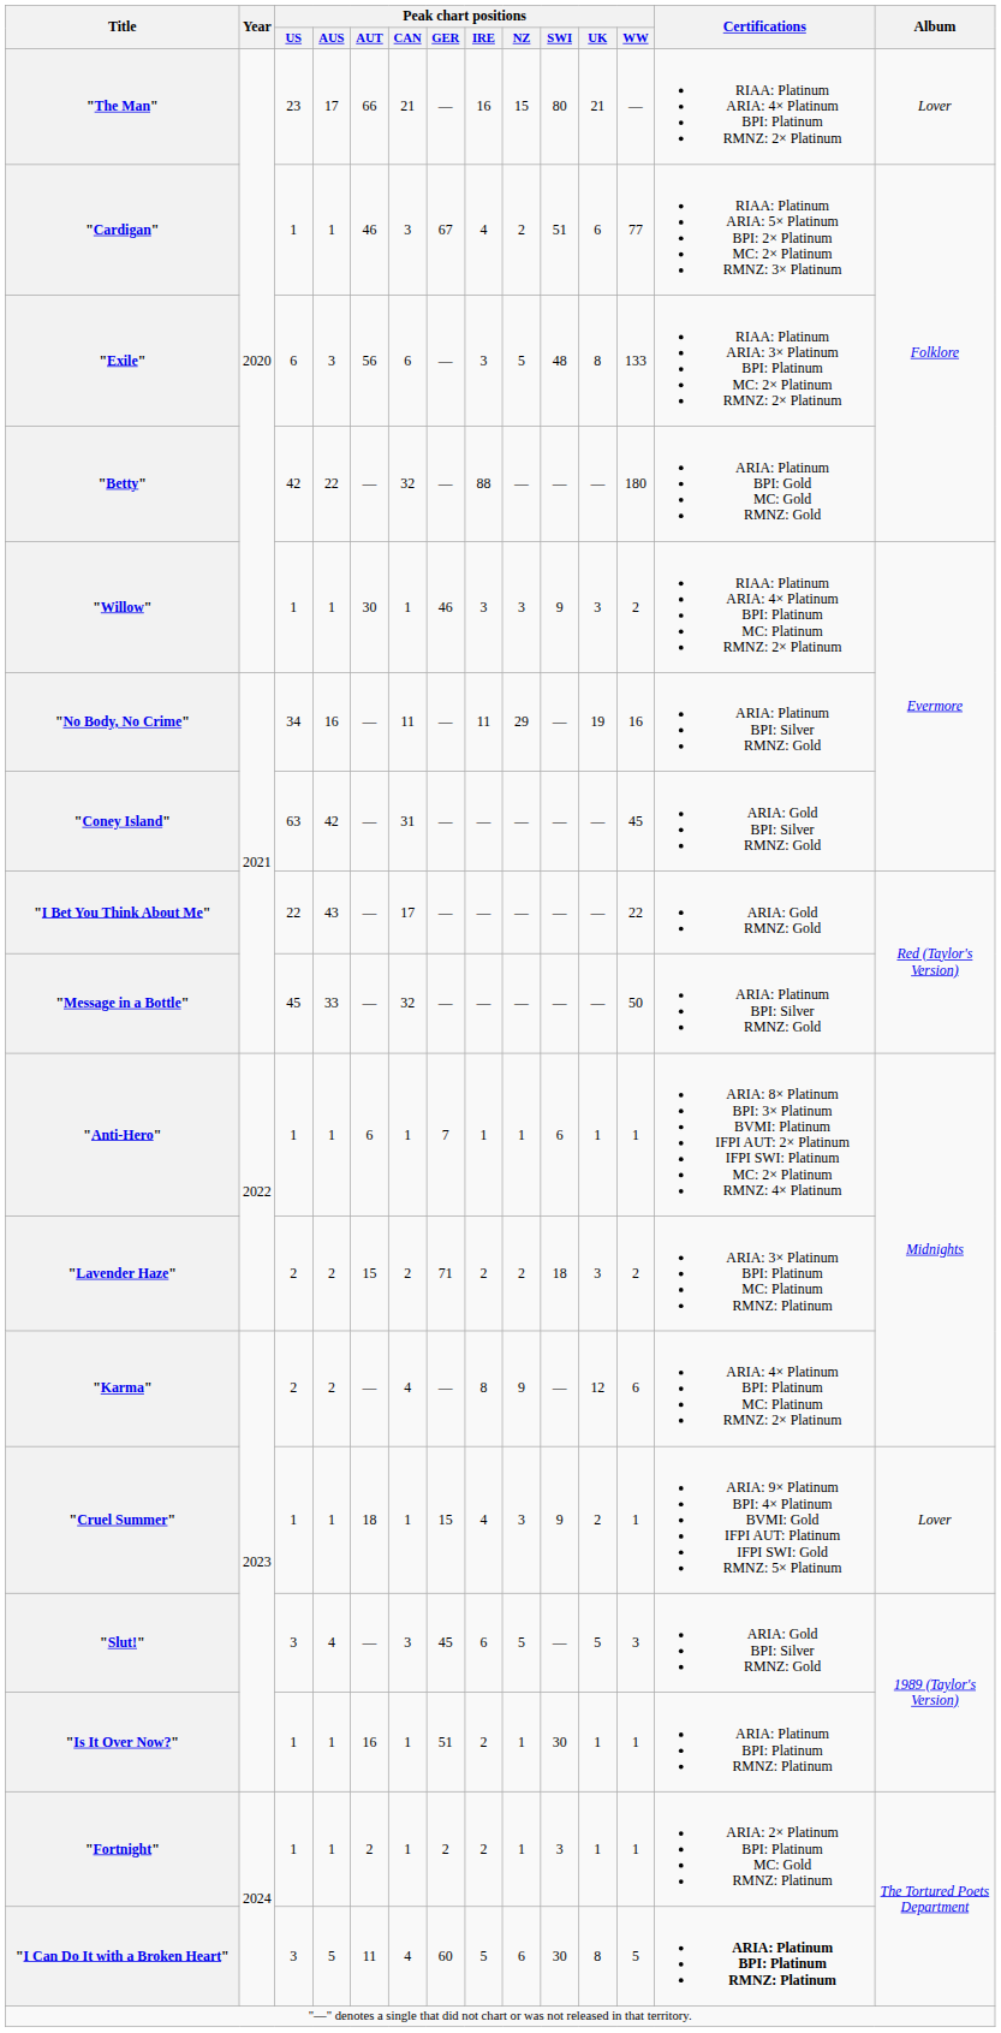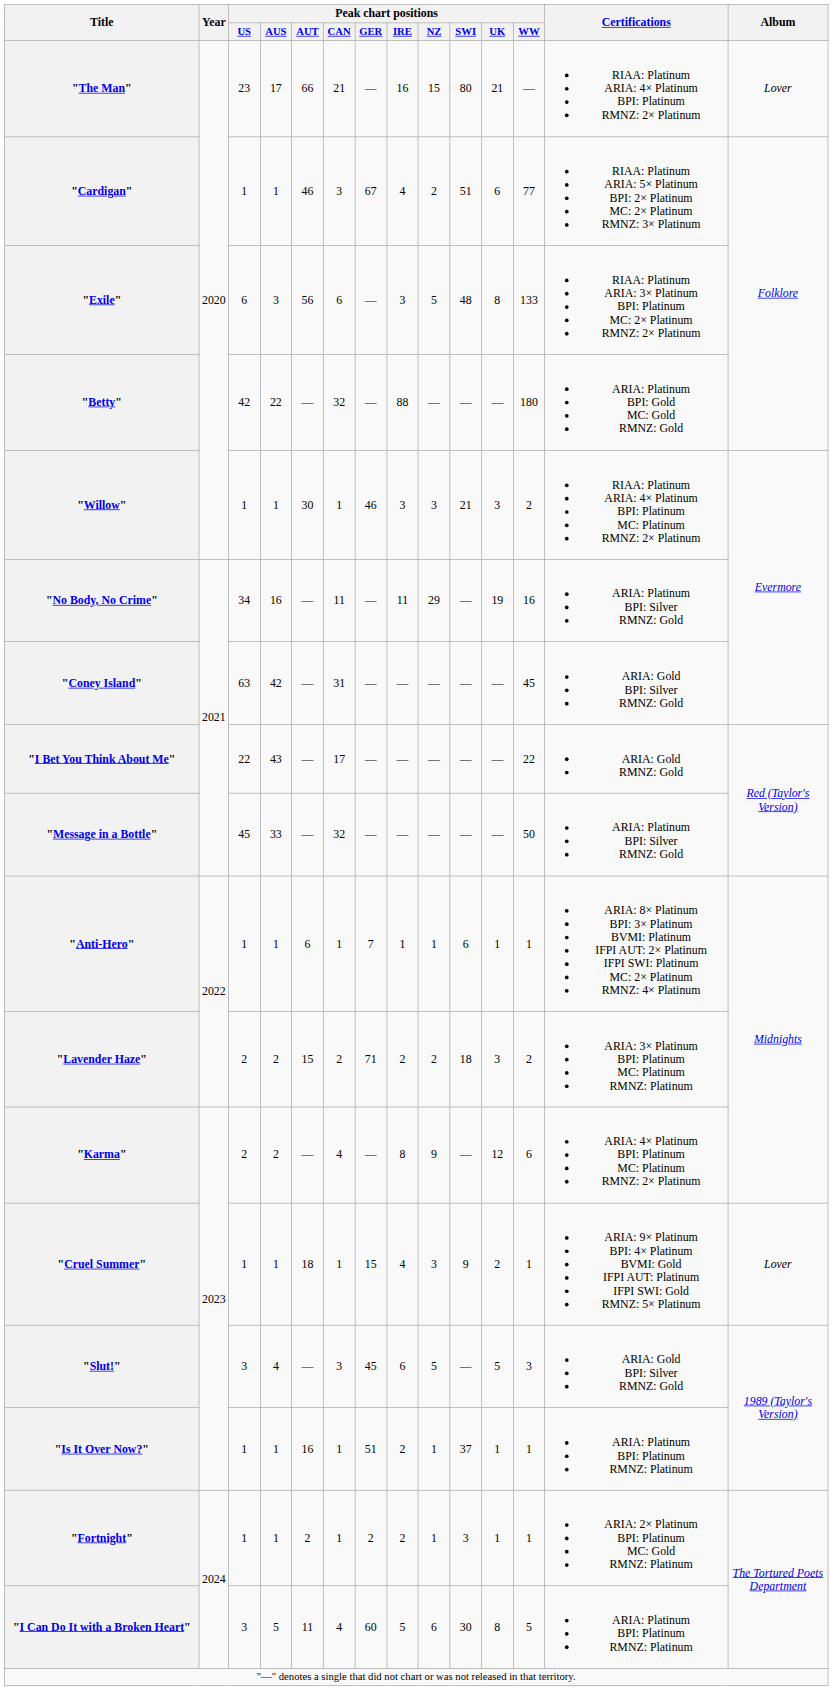"Willow" | Peak chart positions / SWI: 9 -> 21
"Is It Over Now?" | Peak chart positions / SWI: 30 -> 37
"I Can Do It with a Broken Heart" | Certifications: bold -> normal
